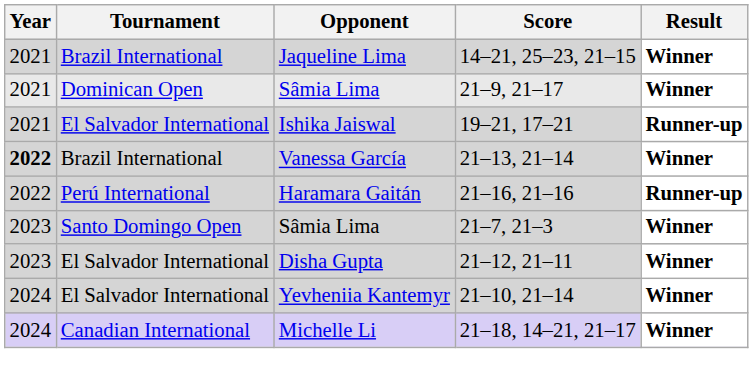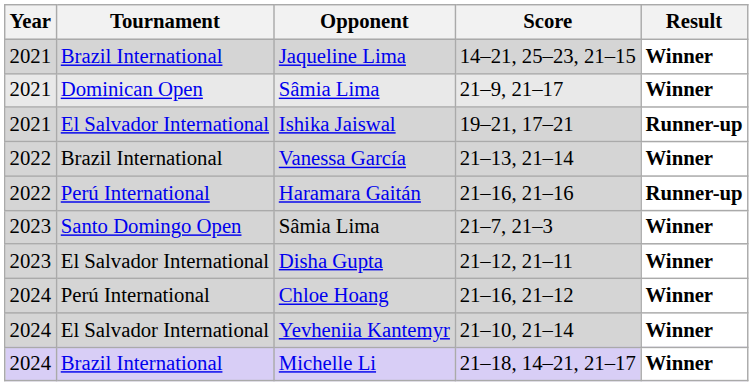Vanessa García | Year: bold -> normal
+ row: 2024 | Perú International | Chloe Hoang | 21–16, 21–12 | Winner
Michelle Li | Tournament: Canadian International -> Brazil International
